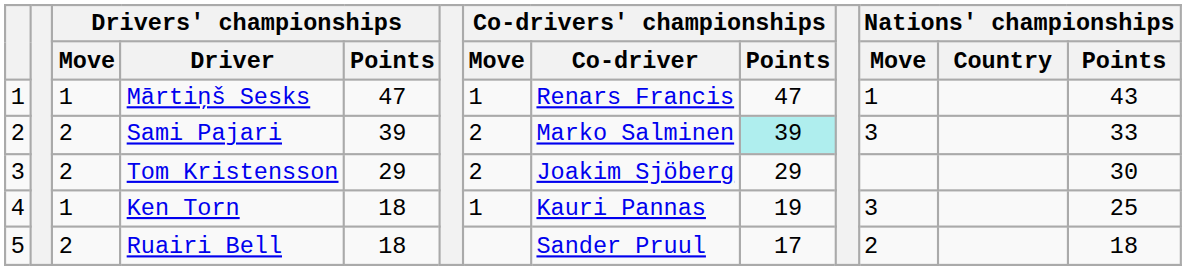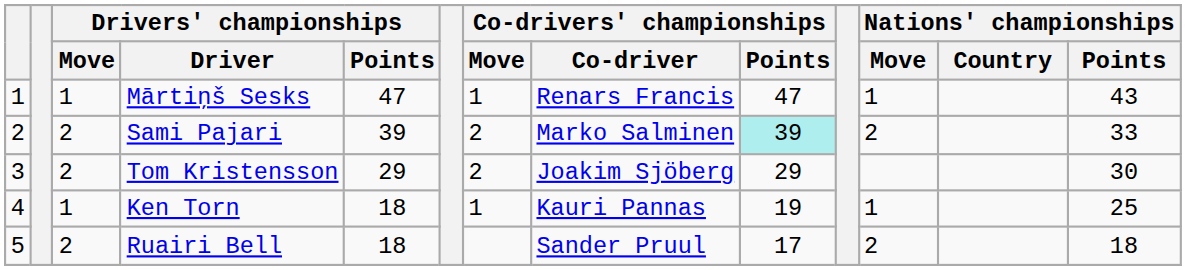Sami Pajari | Nations' championships / Move: 3 -> 2
Ken Torn | Nations' championships / Move: 3 -> 1
